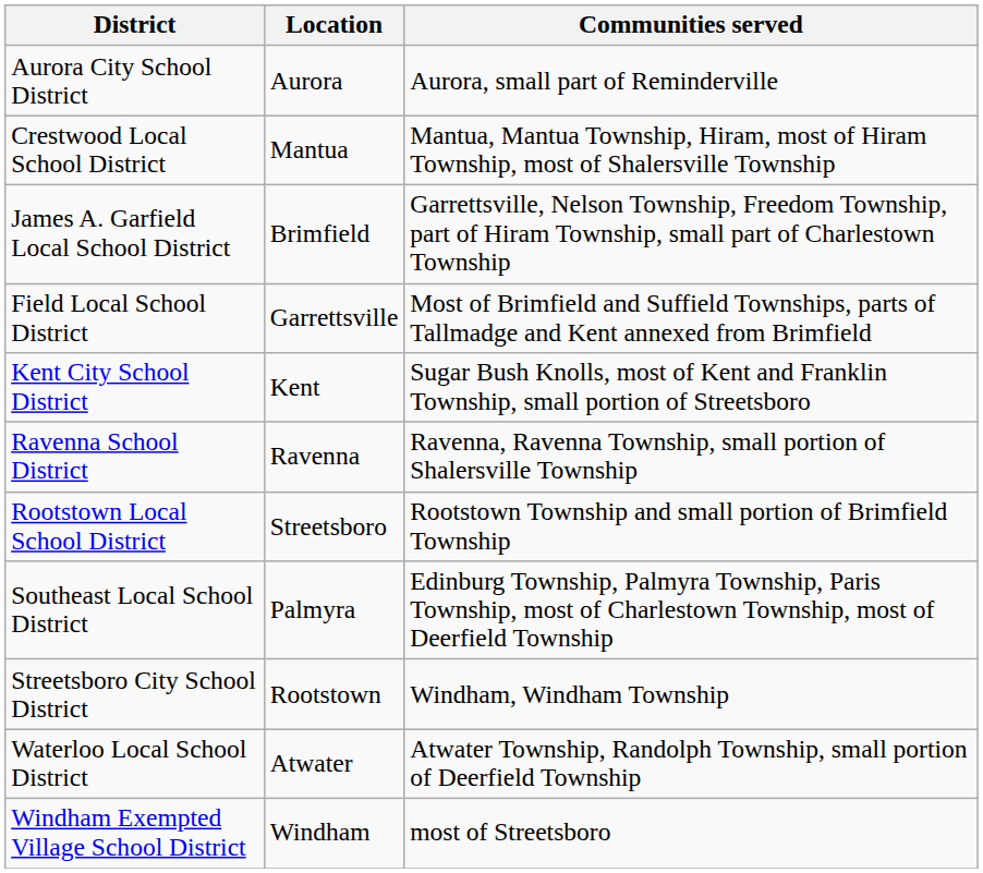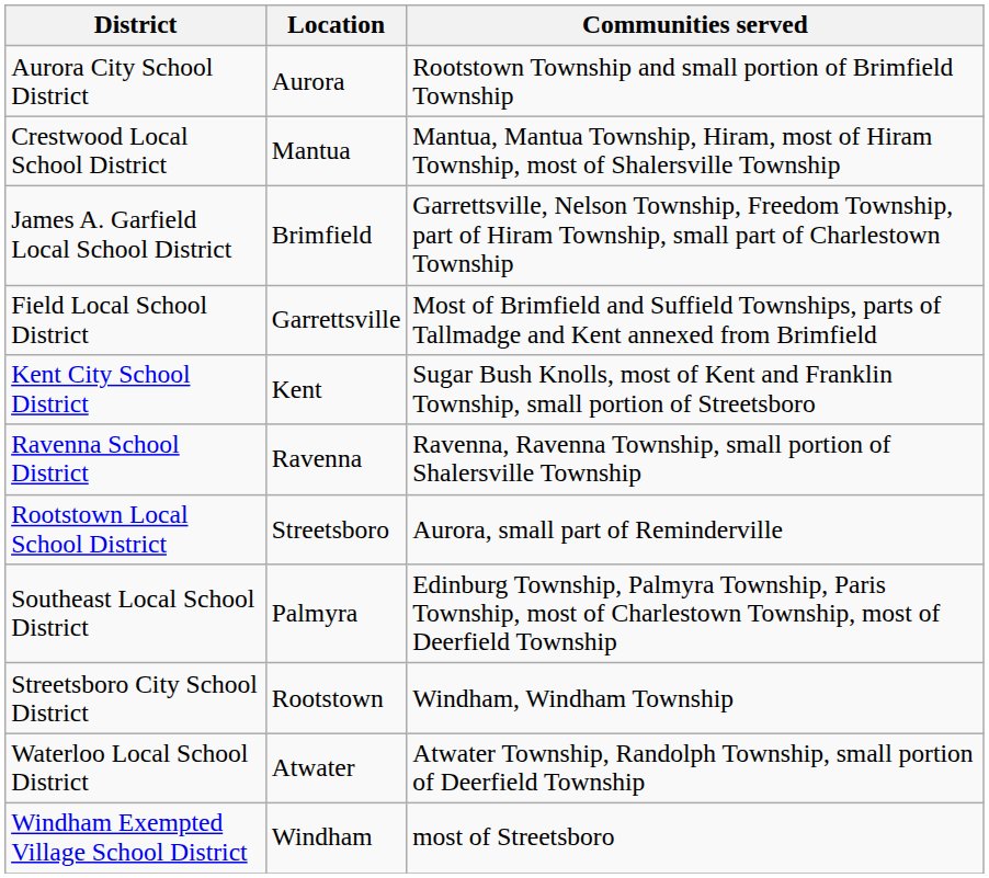Aurora City School District | Communities served: Aurora, small part of Reminderville -> Rootstown Township and small portion of Brimfield Township
Rootstown Local School District | Communities served: Rootstown Township and small portion of Brimfield Township -> Aurora, small part of Reminderville
